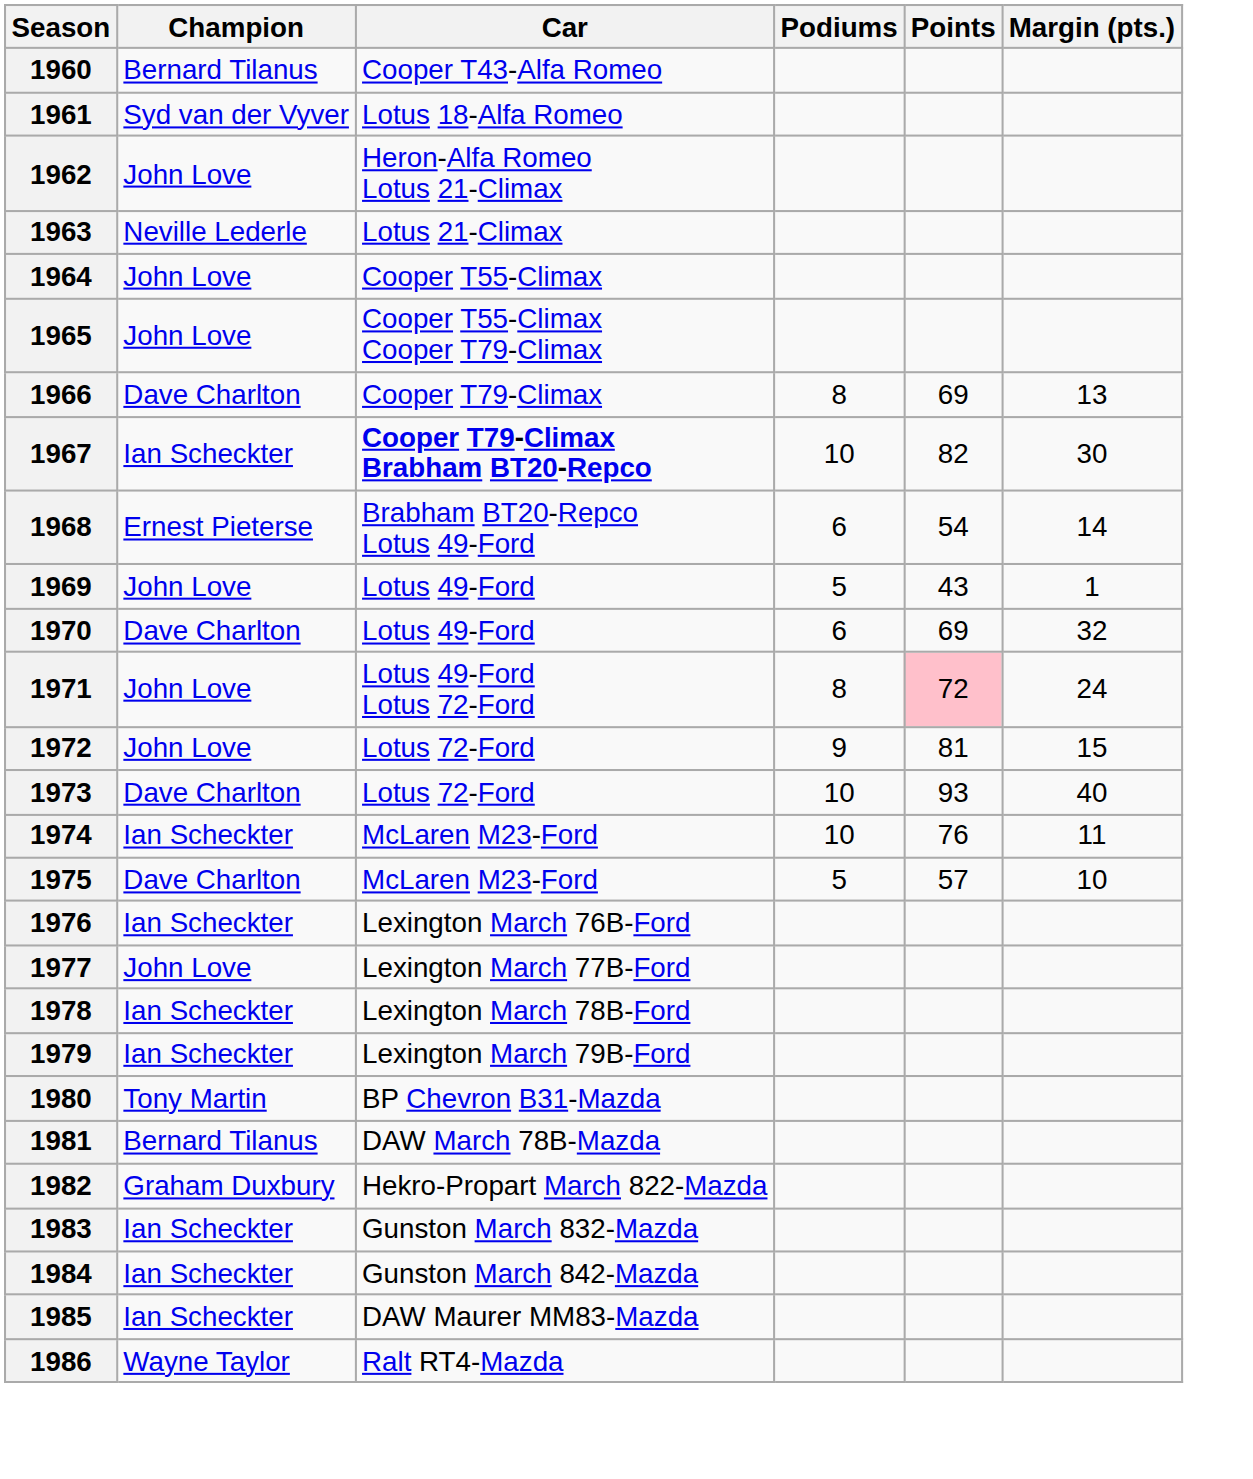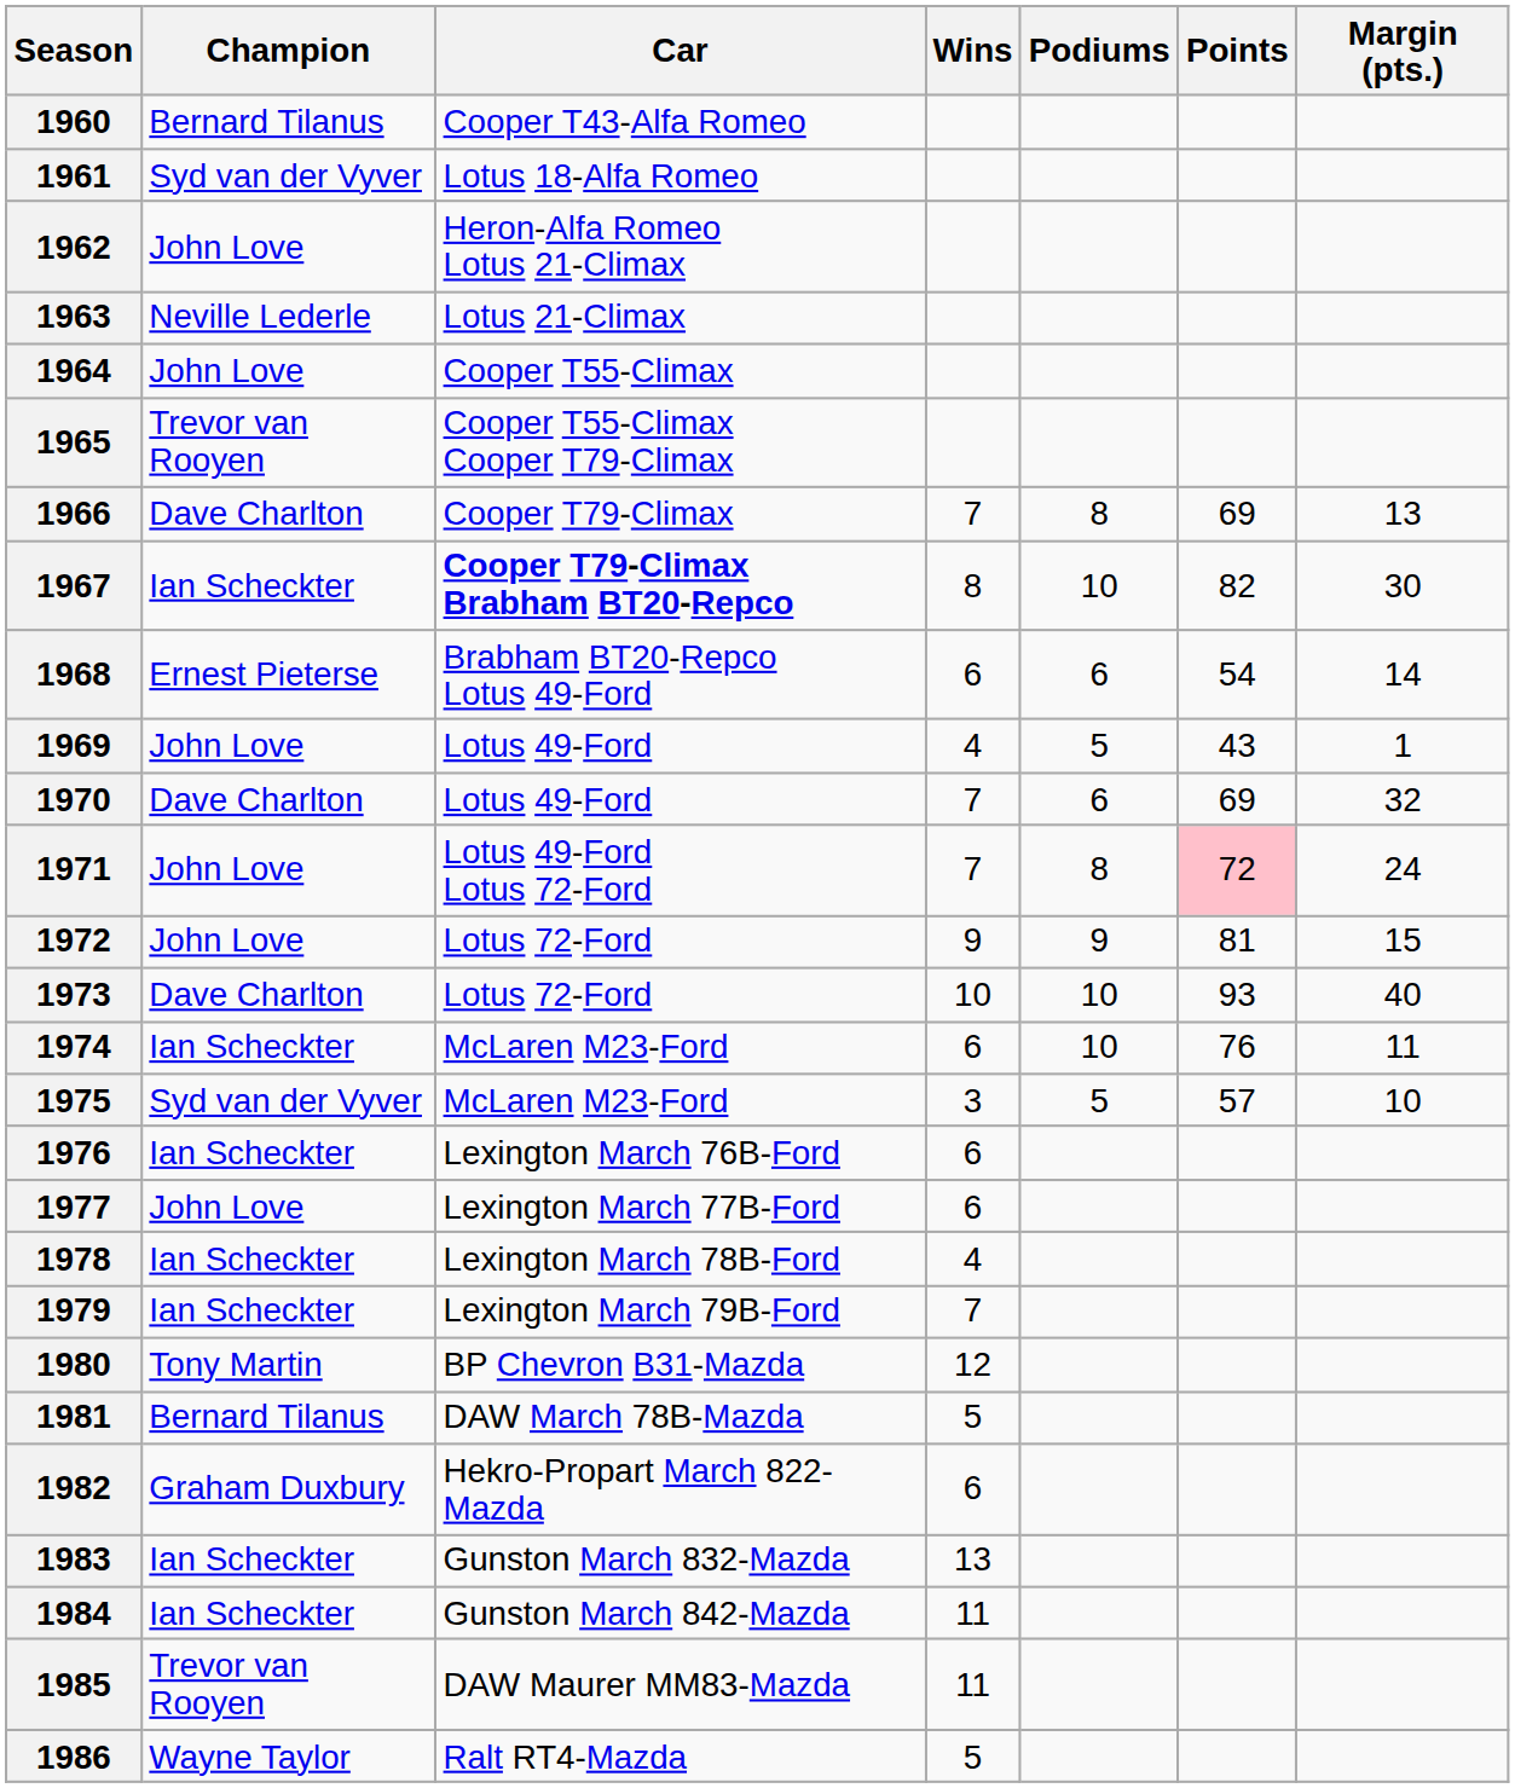+ column: Wins | 7 | 8 | 6 | 4 | 7 | 7 | 9 | 10 | 6 | 3 | 6 | 6 | 4 | 7 | 12 | 5 | 6 | 13 | 11 | 11 | 5
1965 | Champion: John Love -> Trevor van Rooyen
1975 | Champion: Dave Charlton -> Syd van der Vyver
1985 | Champion: Ian Scheckter -> Trevor van Rooyen
